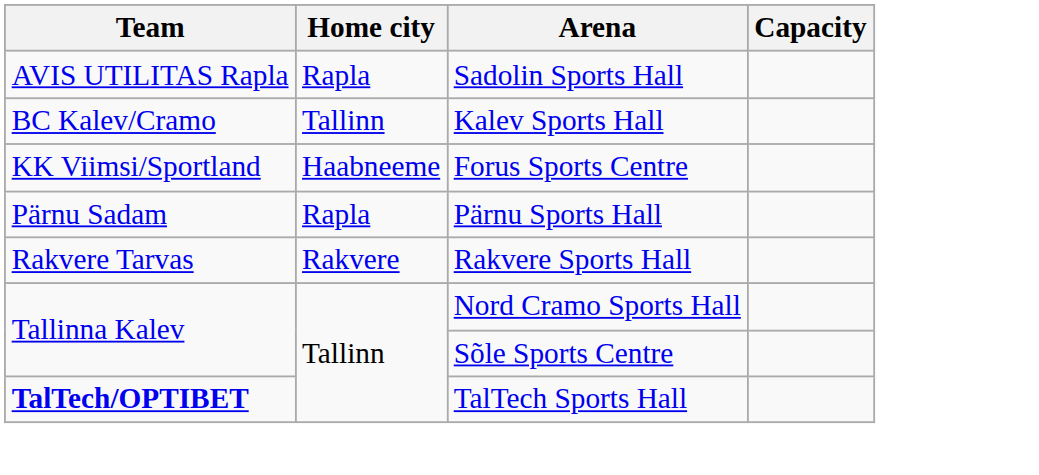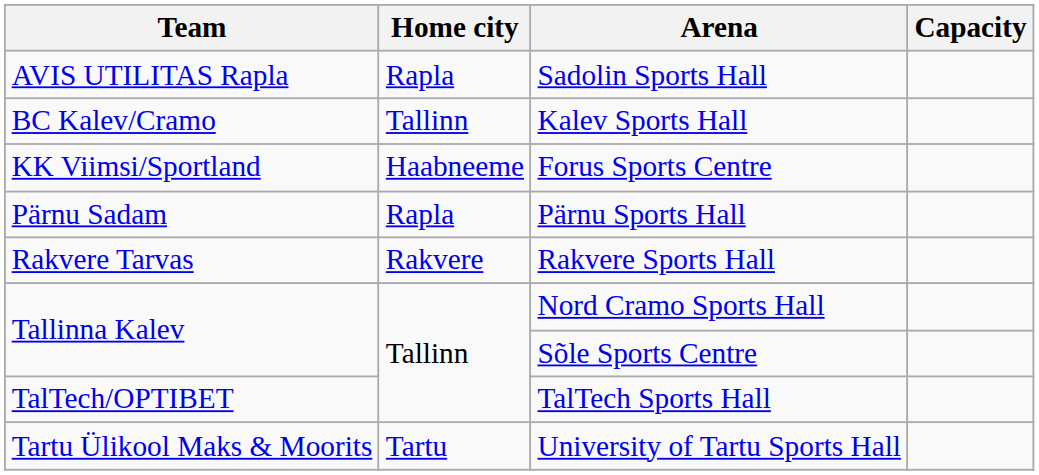TalTech Sports Hall | Team: bold -> normal
+ row: Tartu Ülikool Maks & Moorits | Tartu | University of Tartu Sports Hall
